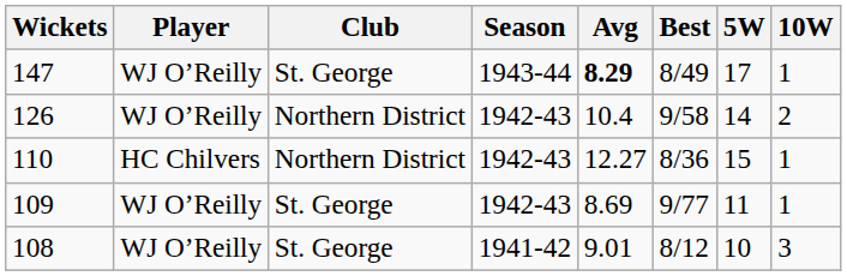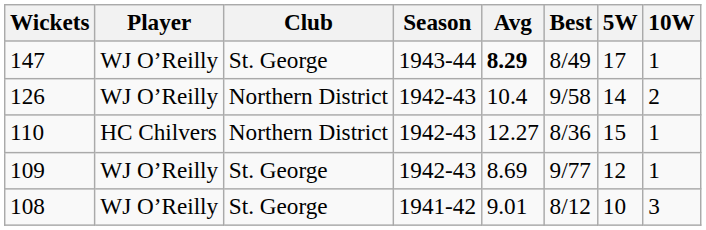109 | 5W: 11 -> 12
